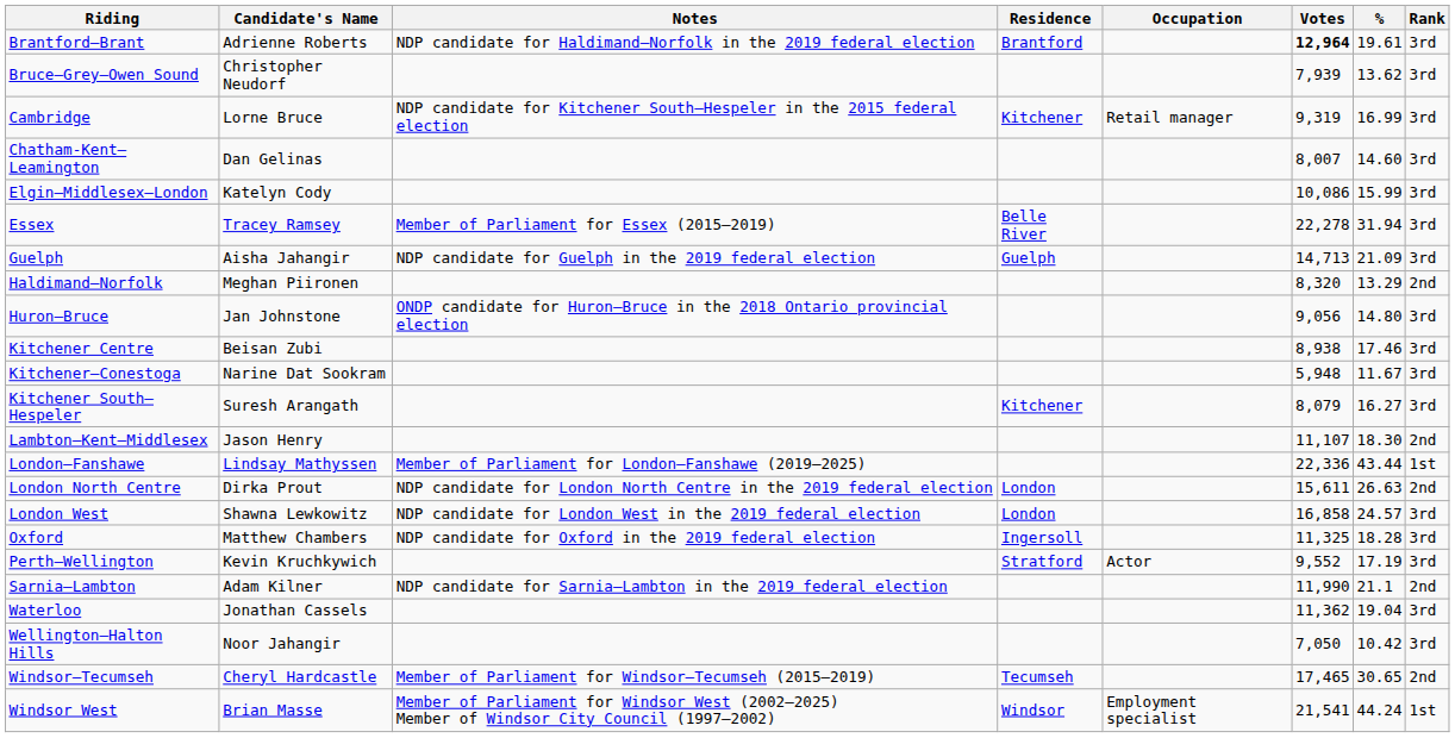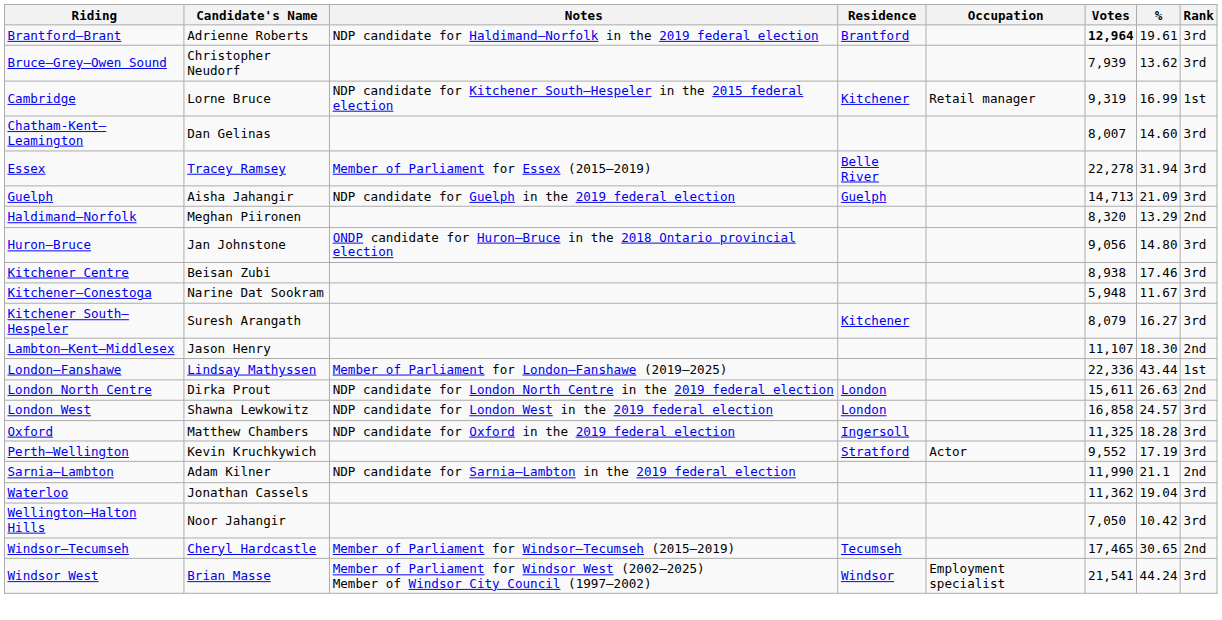Cambridge | Rank: 3rd -> 1st
- row: Elgin—Middlesex—London | Katelyn Cody | 10,086 | 15.99 | 3rd
Windsor West | Rank: 1st -> 3rd
